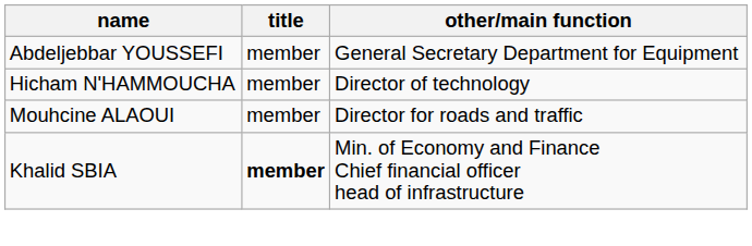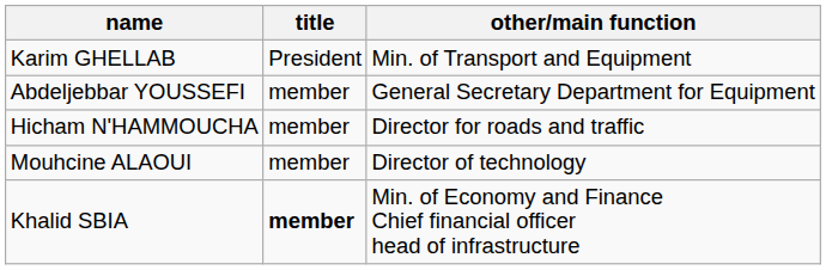+ row: Karim GHELLAB | President | Min. of Transport and Equipment
Hicham N'HAMMOUCHA | other/main function: Director of technology -> Director for roads and traffic
Mouhcine ALAOUI | other/main function: Director for roads and traffic -> Director of technology
